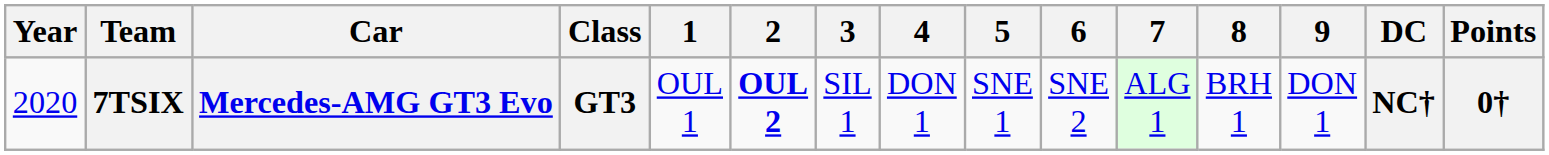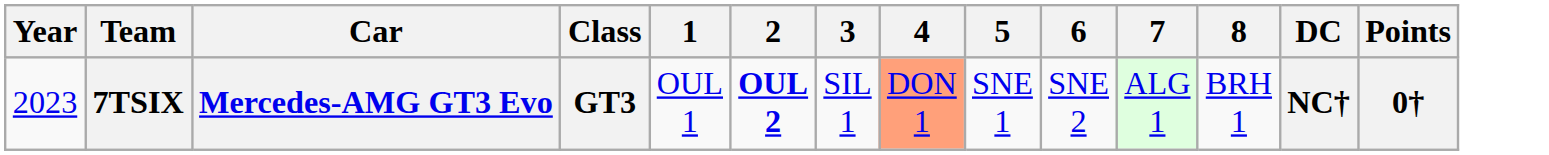- column: 9 | DON 1
7TSIX | Year: 2020 -> 2023
7TSIX | 4: no background -> lightsalmon background
